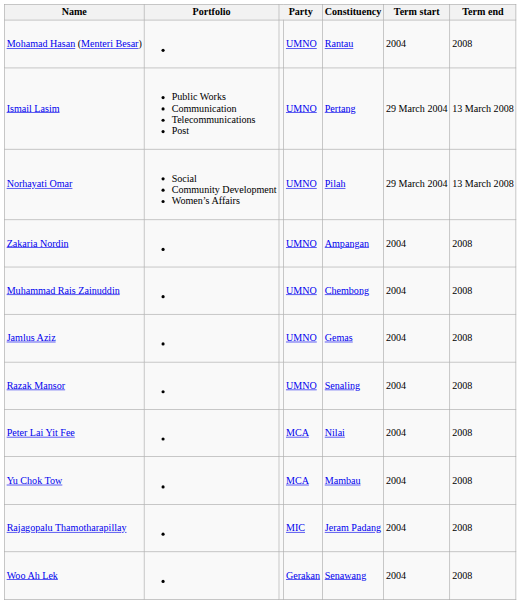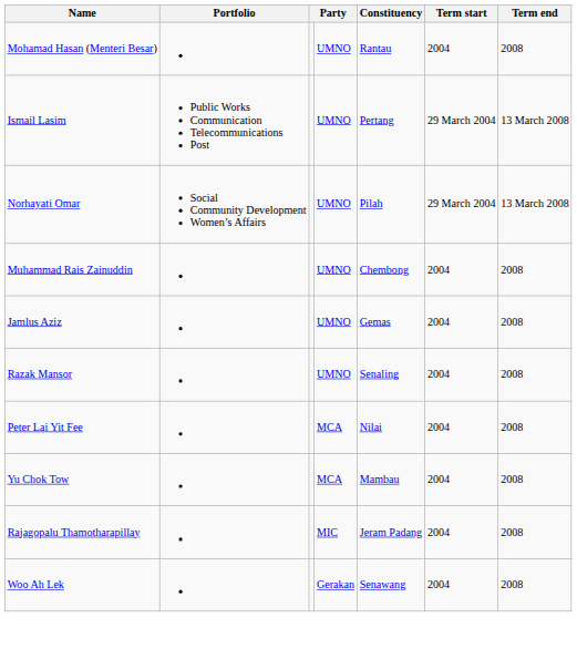- row: Zakaria Nordin | UMNO | Ampangan | 2004 | 2008
